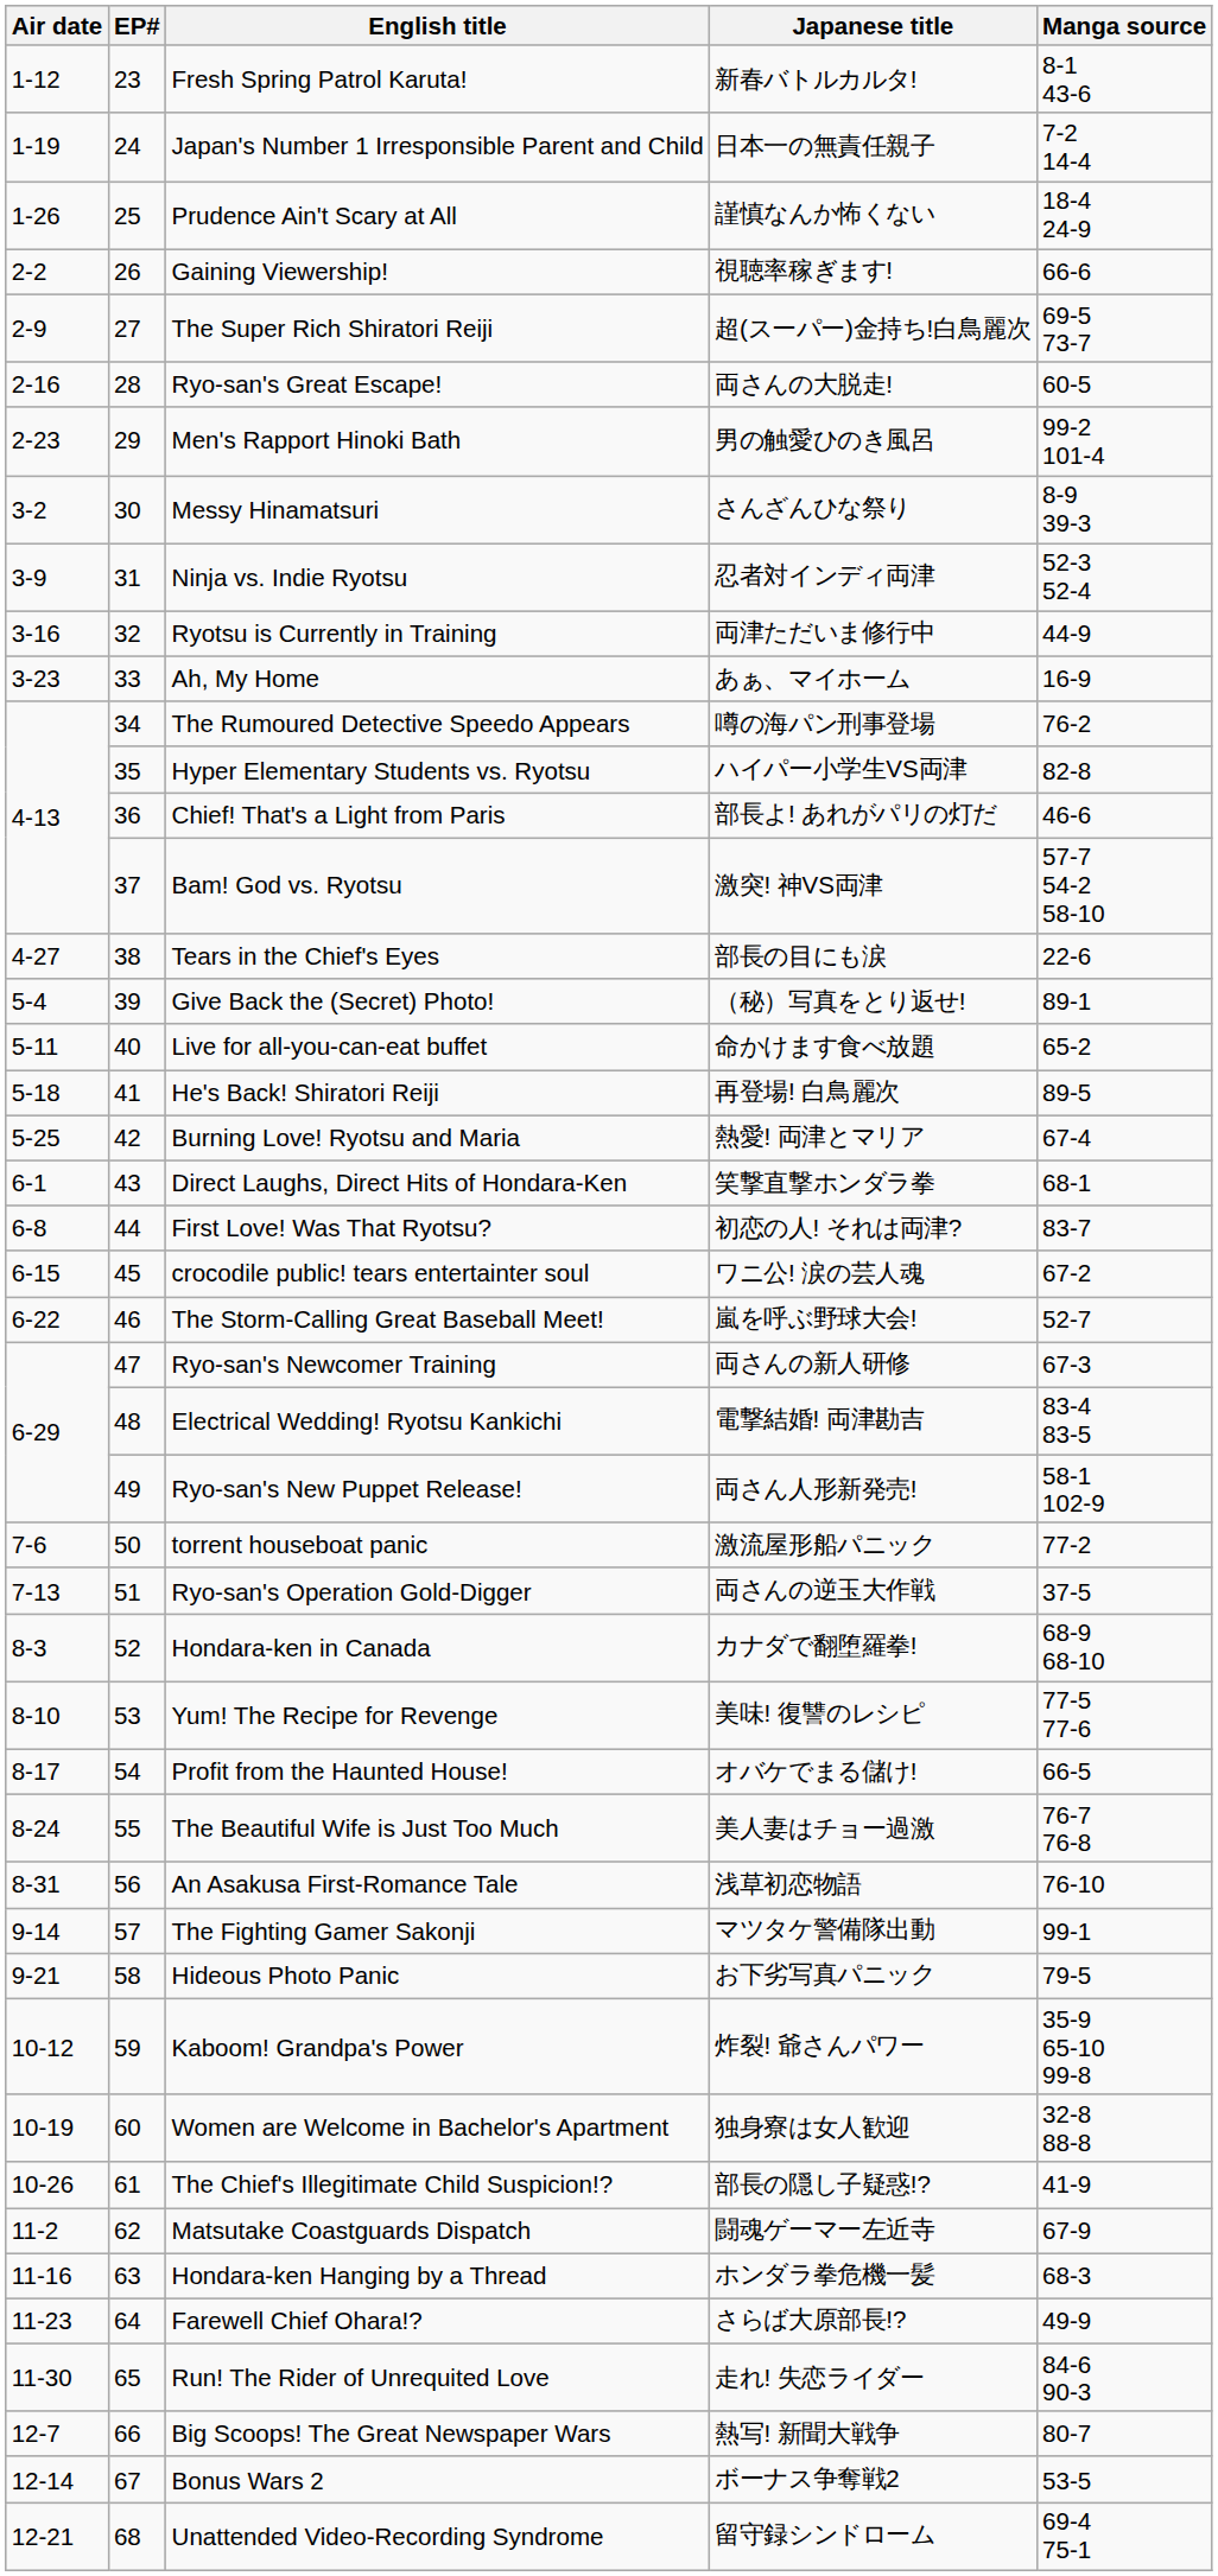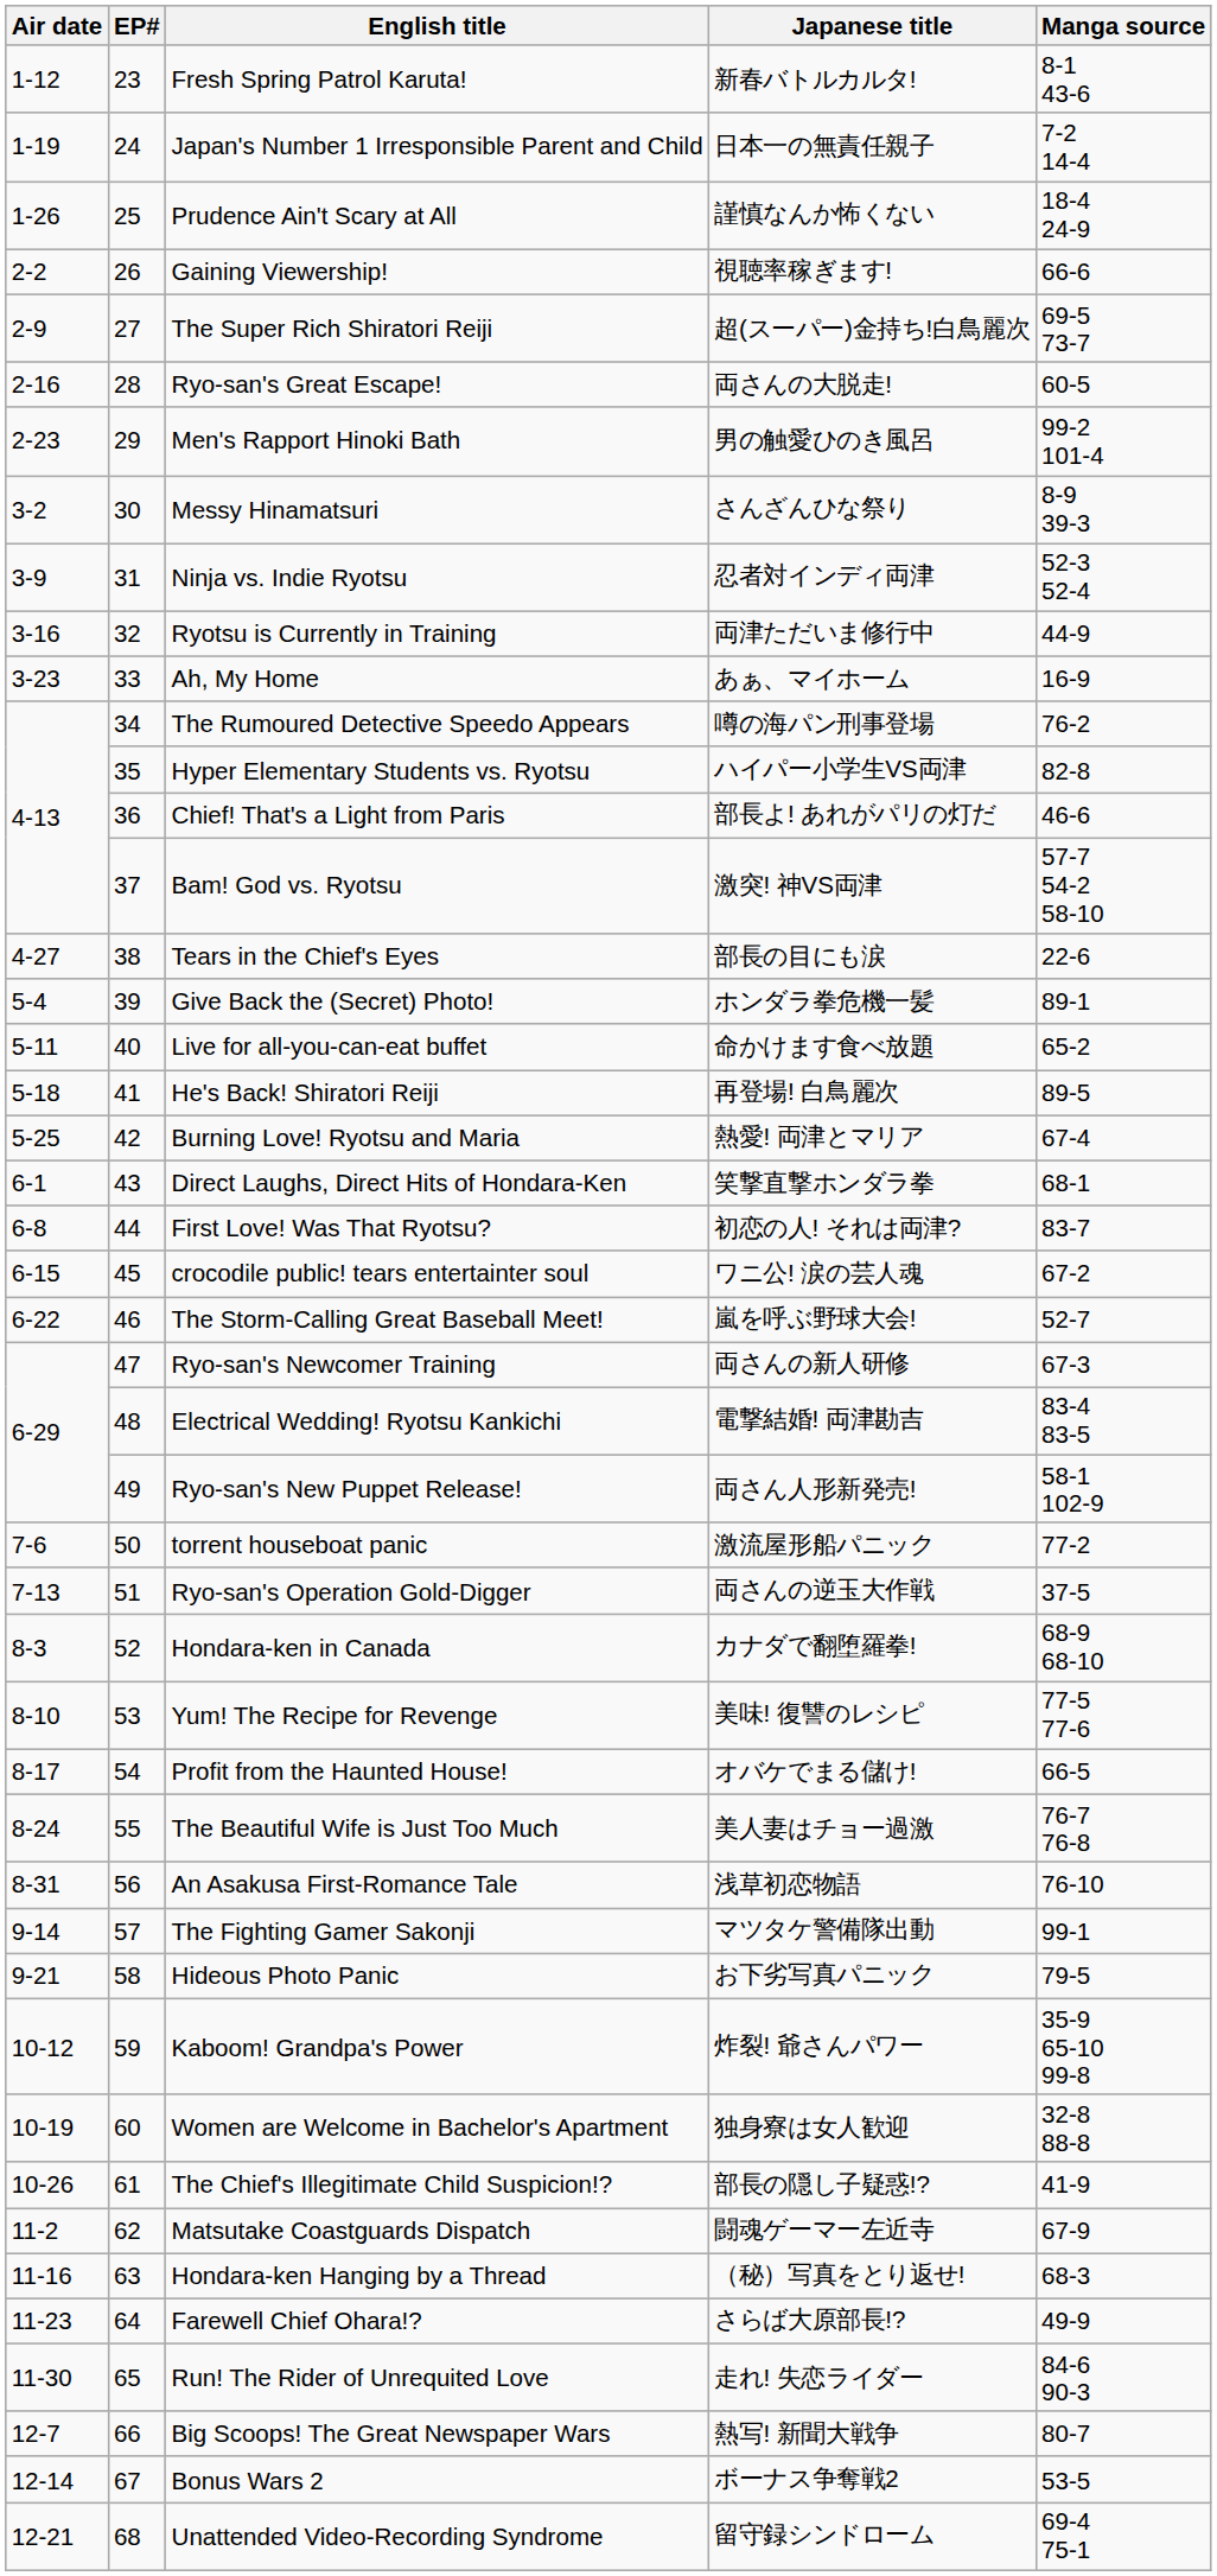Give Back the (Secret) Photo! | Japanese title: （秘）写真をとり返せ! -> ホンダラ拳危機一髪
Hondara-ken Hanging by a Thread | Japanese title: ホンダラ拳危機一髪 -> （秘）写真をとり返せ!
